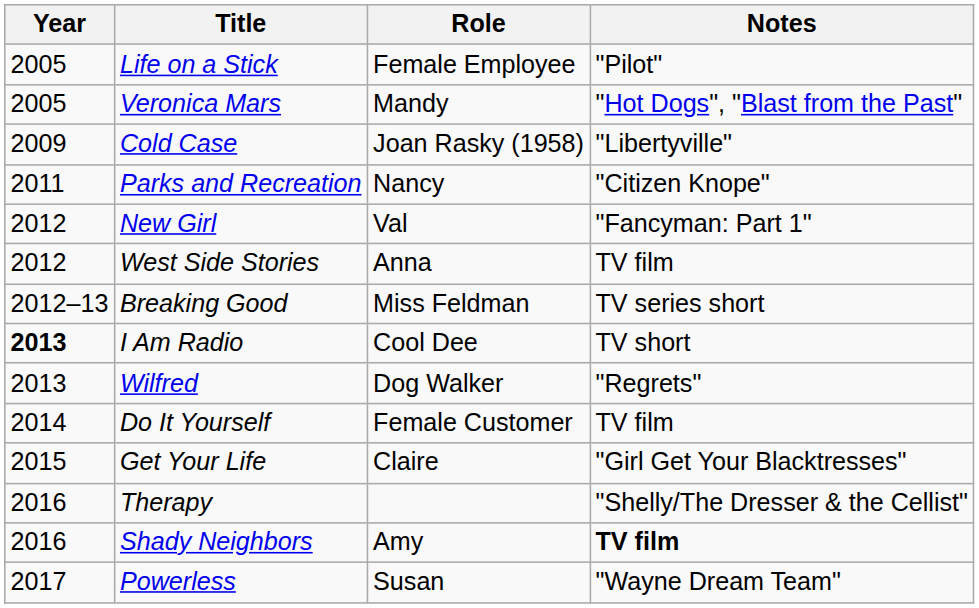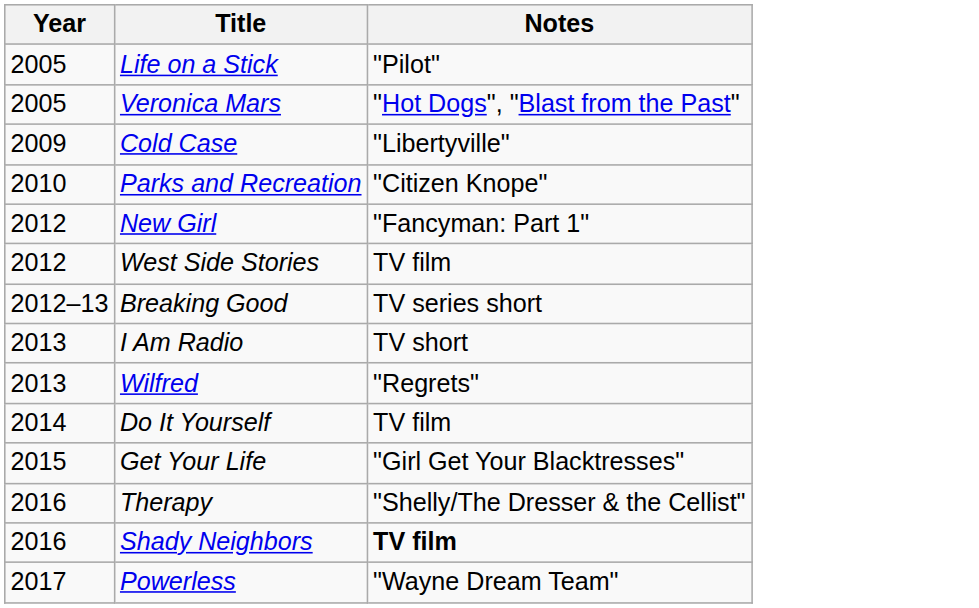- column: Role | Female Employee | Mandy | Joan Rasky (1958) | Nancy | Val | Anna | Miss Feldman | Cool Dee | Dog Walker | Female Customer | Claire | Amy | Susan
Parks and Recreation | Year: 2011 -> 2010
I Am Radio | Year: bold -> normal
